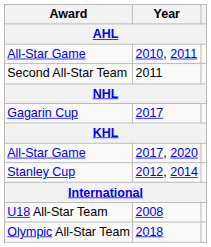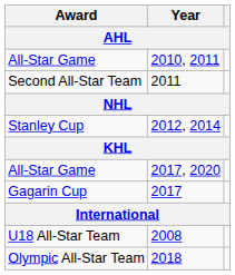rows swapped: 2012, 2014 <-> 2017
